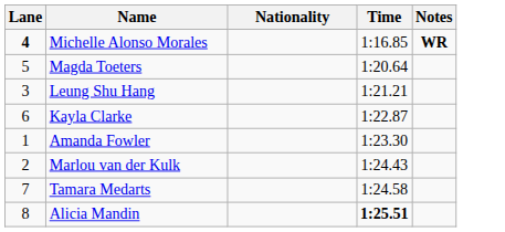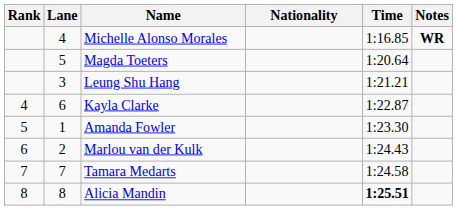+ column: Rank | 4 | 5 | 6 | 7 | 8
Michelle Alonso Morales | Lane: bold -> normal
